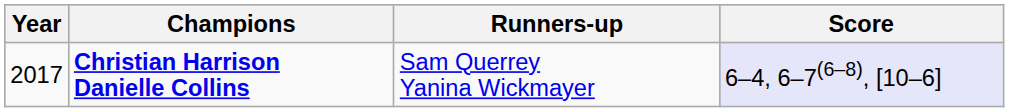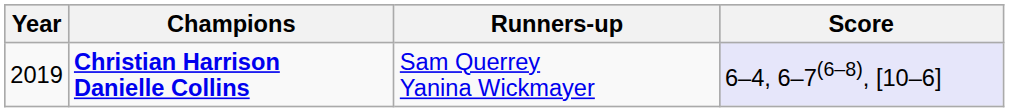Christian Harrison Danielle Collins | Year: 2017 -> 2019
